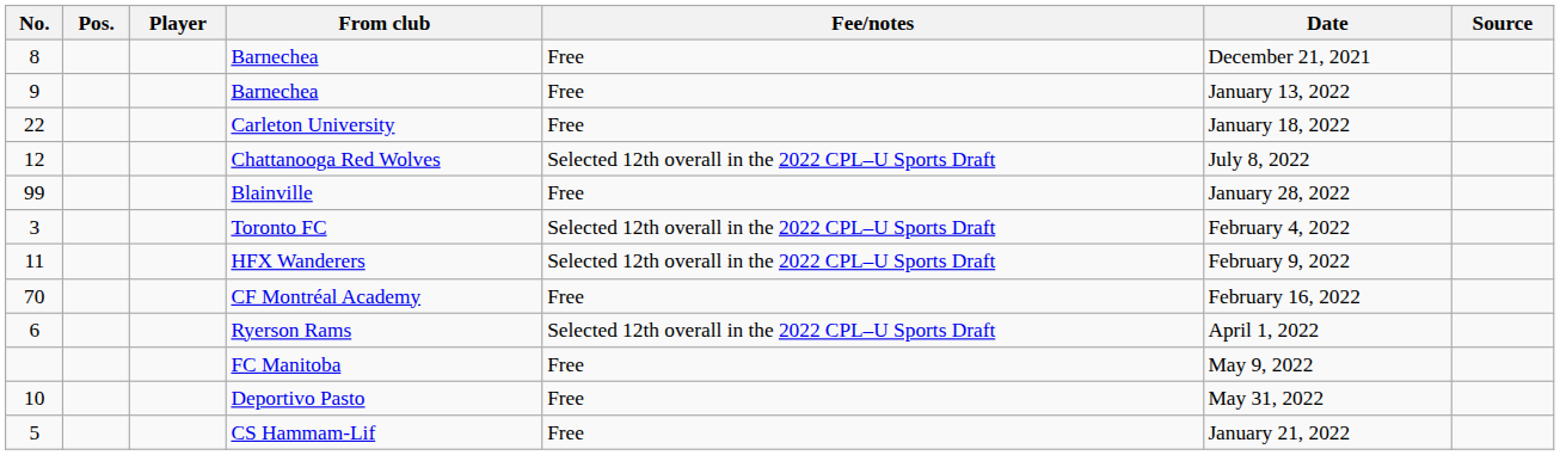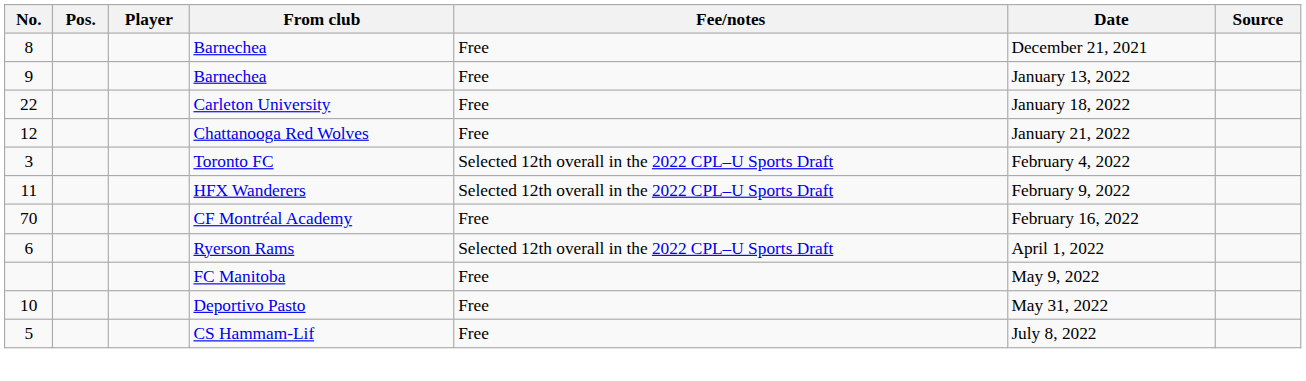Chattanooga Red Wolves | Fee/notes: Selected 12th overall in the 2022 CPL–U Sports Draft -> Free
Chattanooga Red Wolves | Date: July 8, 2022 -> January 21, 2022
- row: 99 | Blainville | Free | January 28, 2022
CS Hammam-Lif | Date: January 21, 2022 -> July 8, 2022
